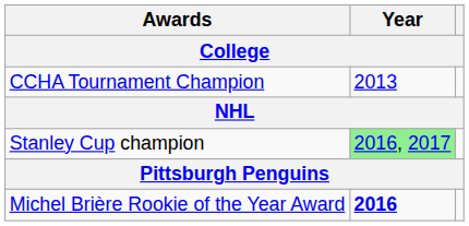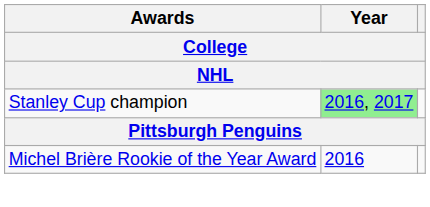- row: CCHA Tournament Champion | 2013
Michel Brière Rookie of the Year Award | Year: bold -> normal
